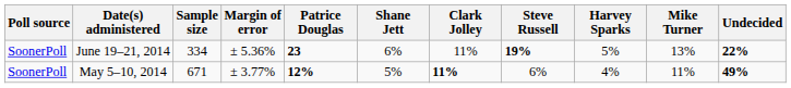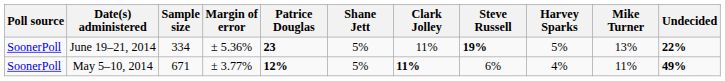June 19–21, 2014 | Shane Jett: 6% -> 5%
